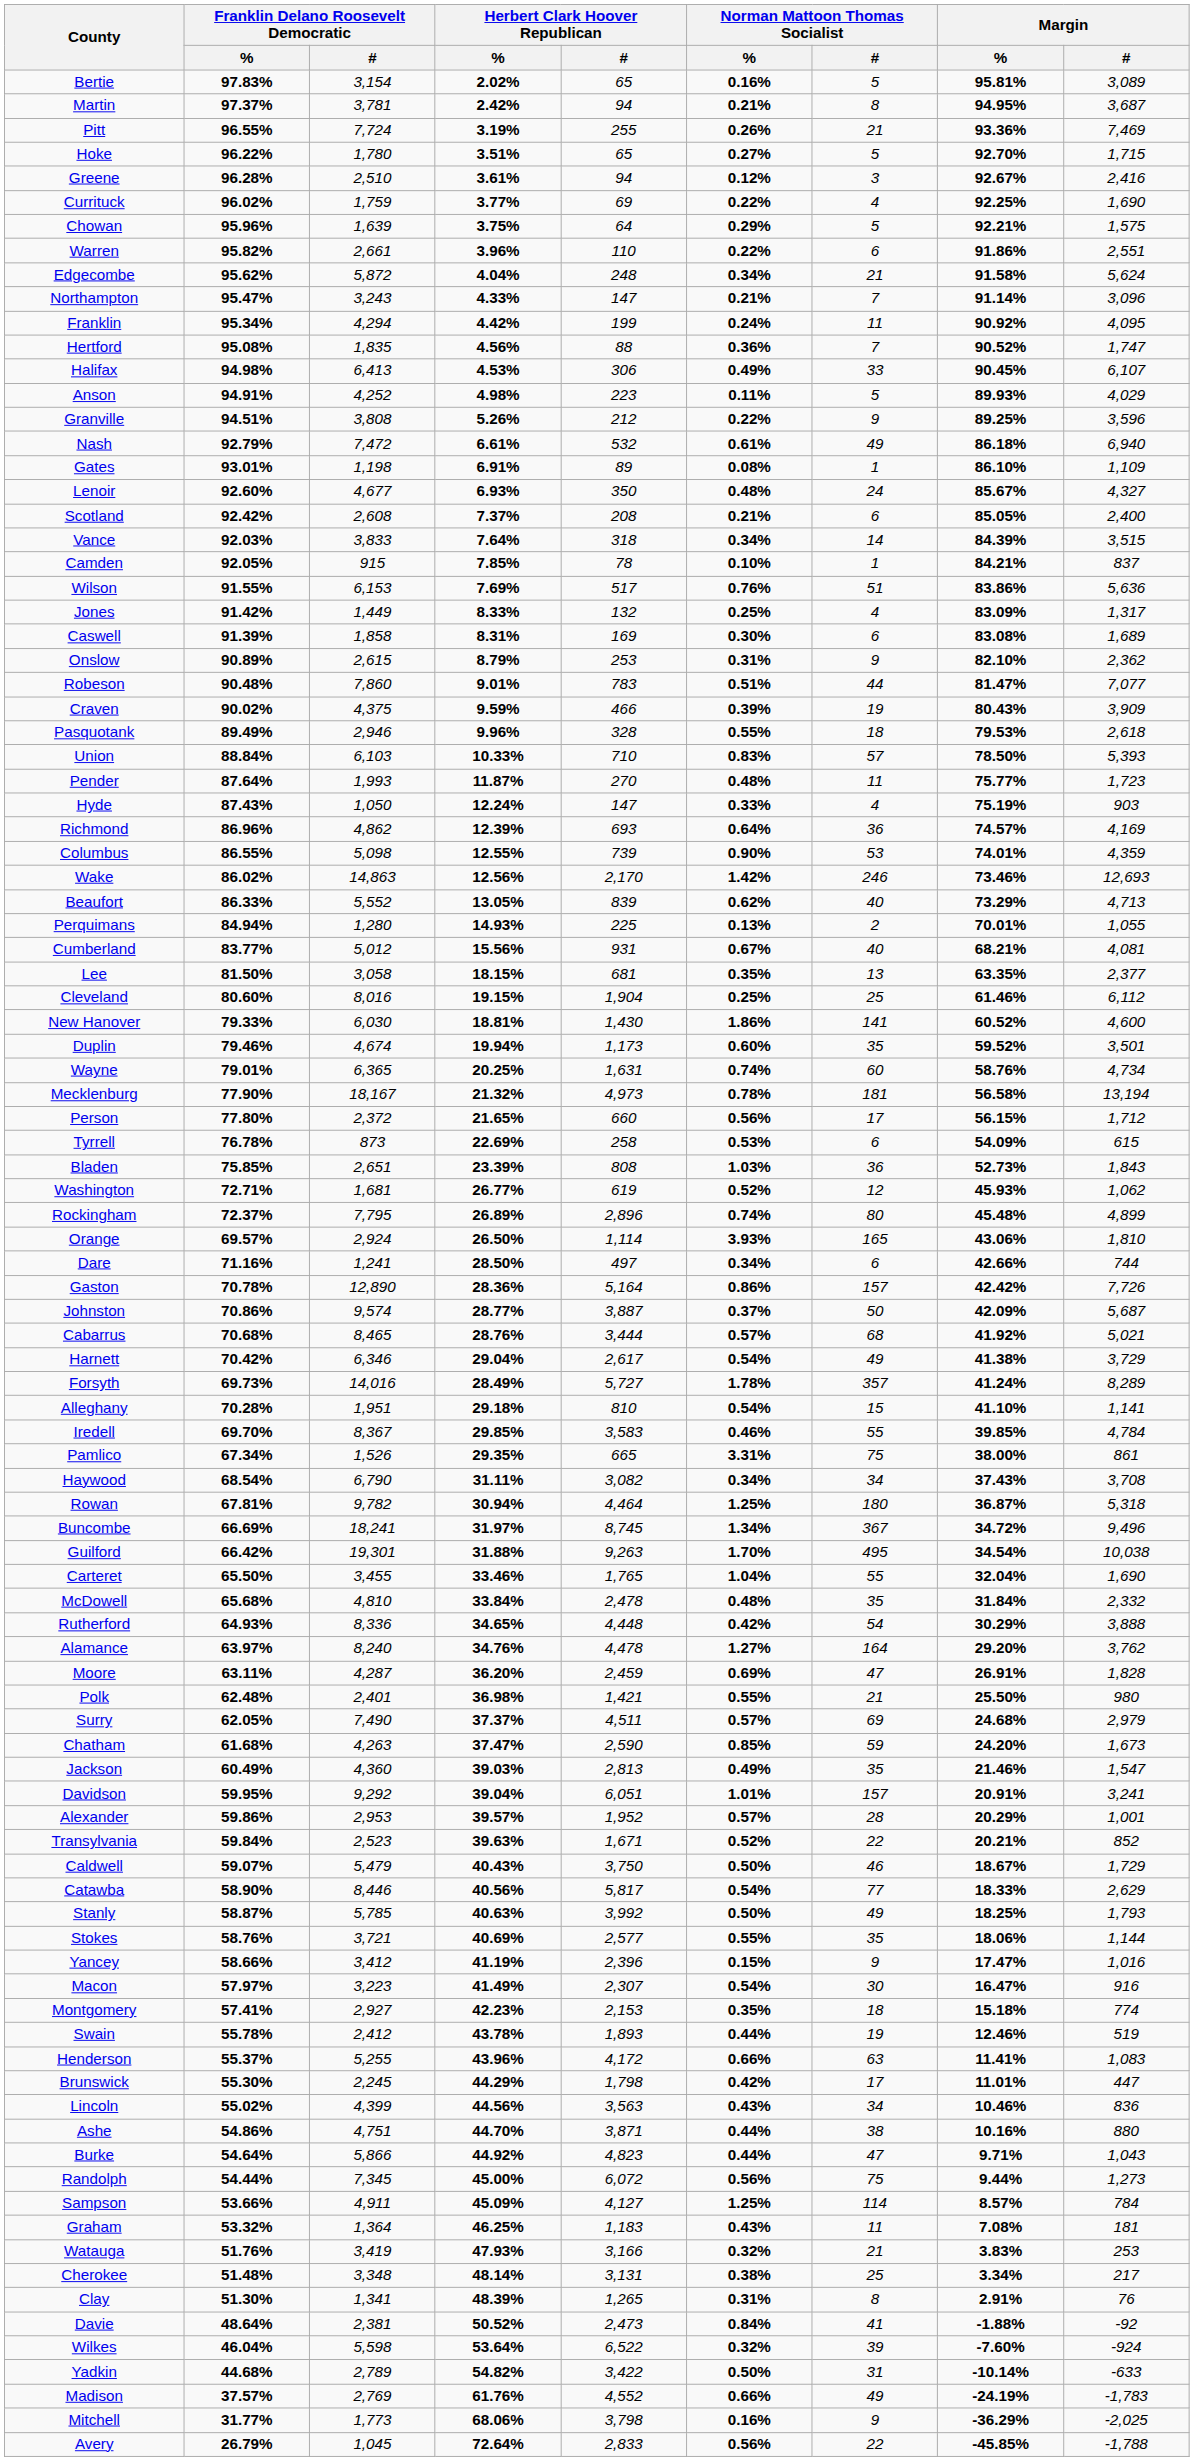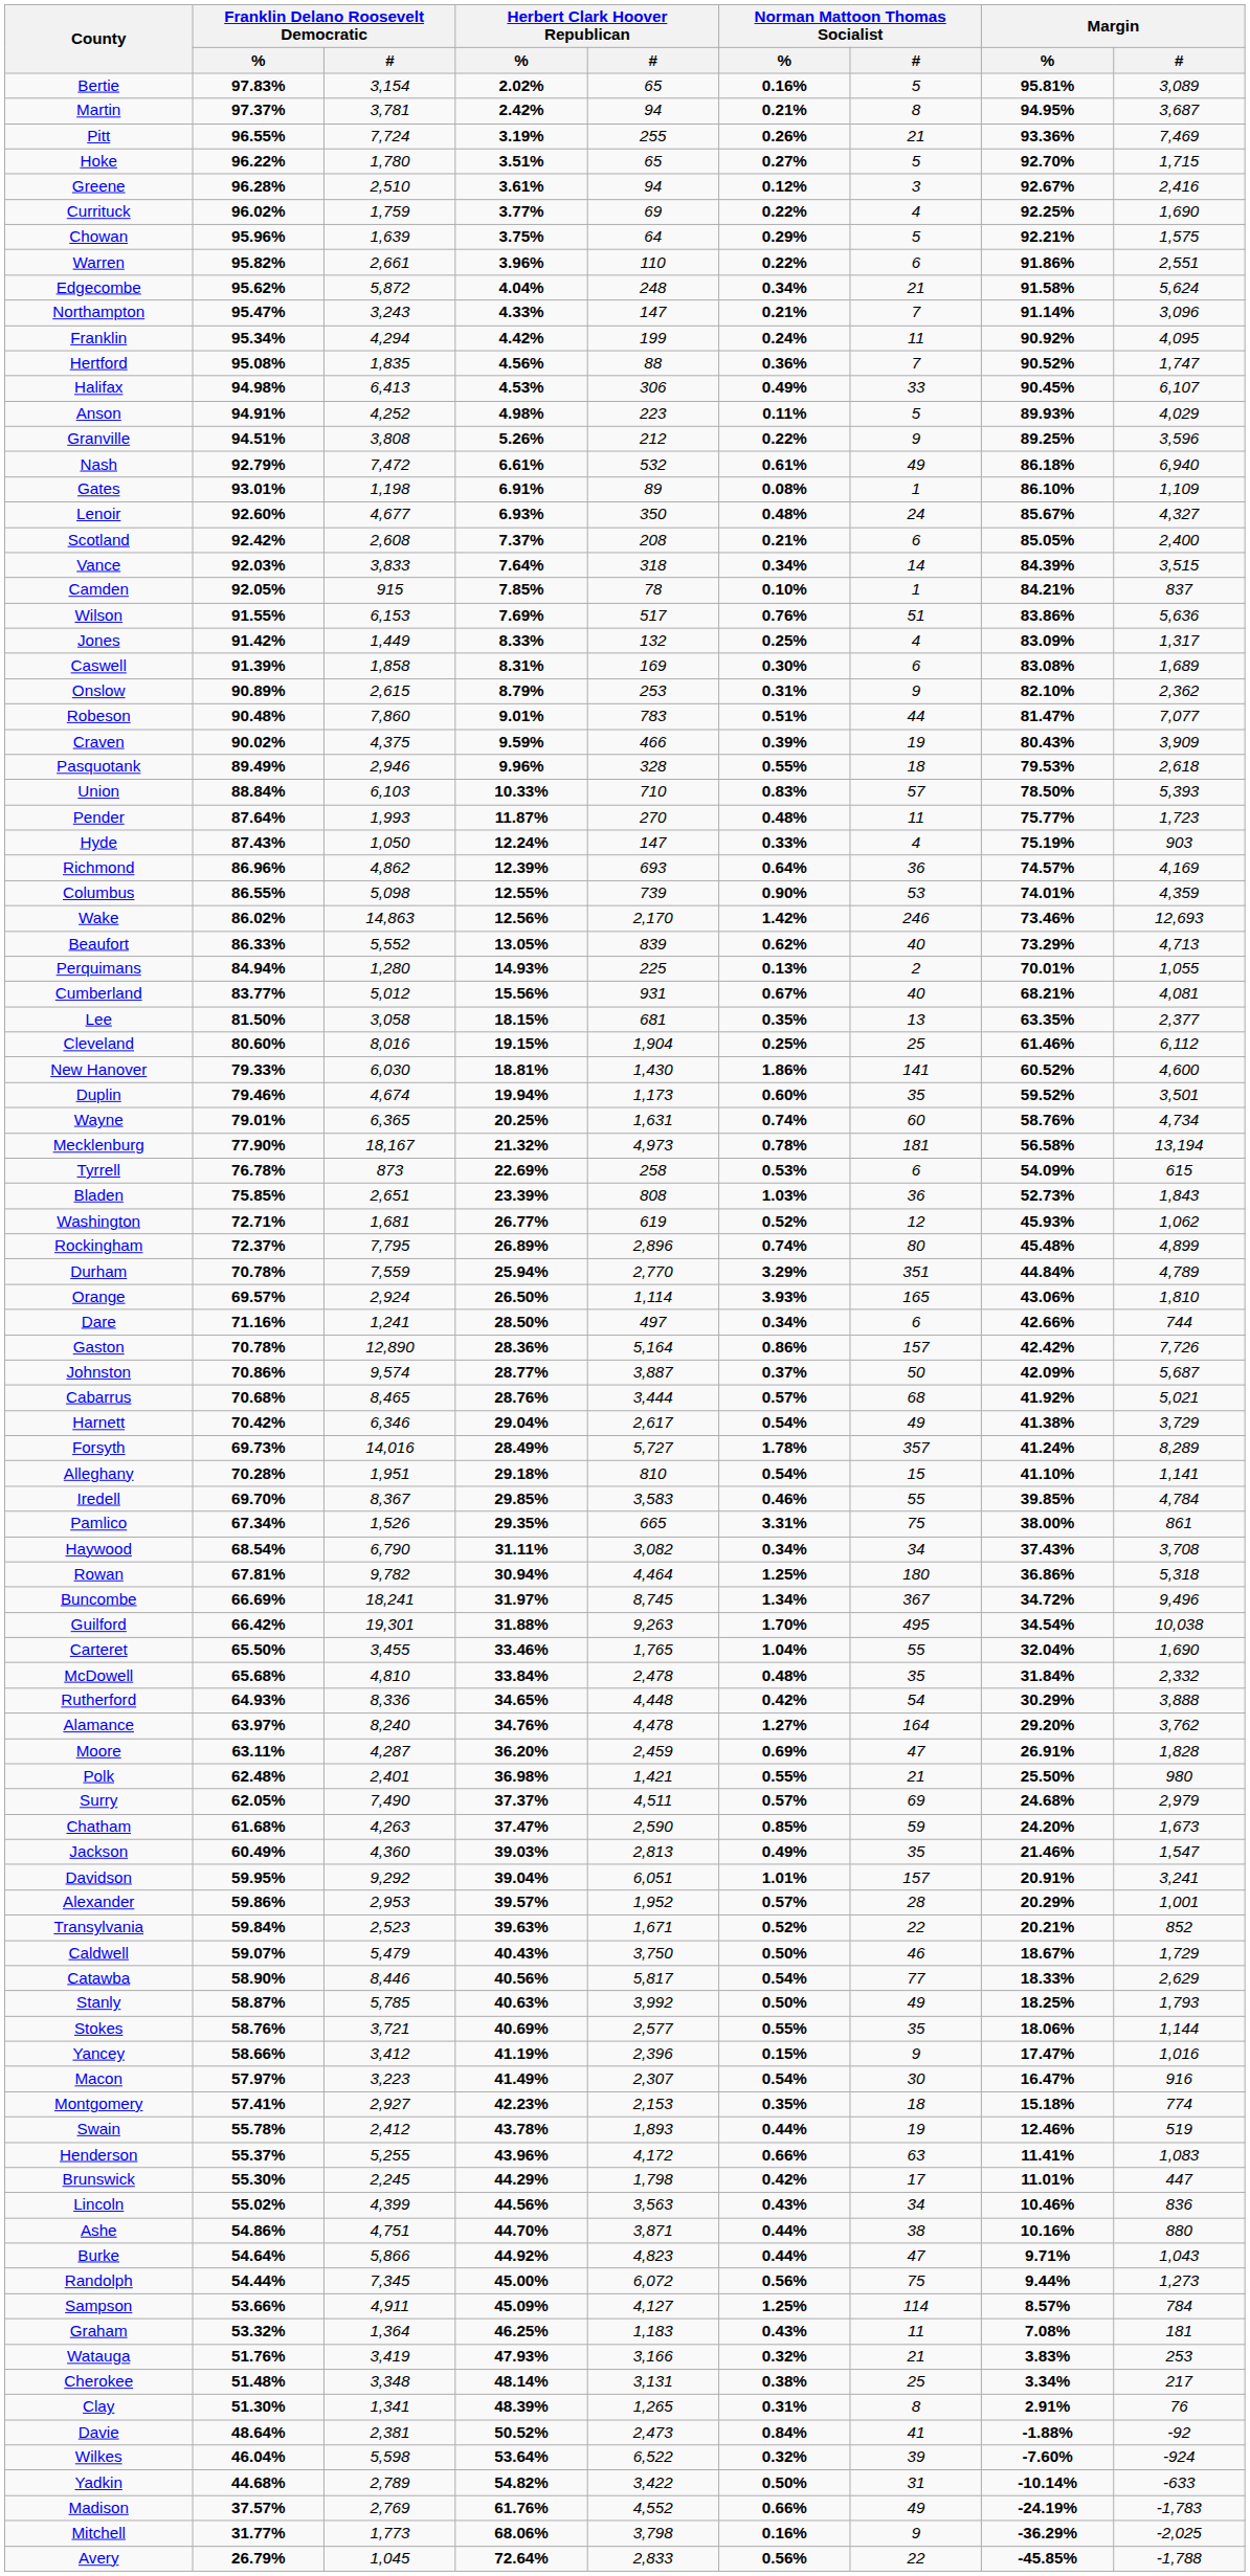- row: Person | 77.80% | 2,372 | 21.65% | 660 | 0.56% | 17 | 56.15% | 1,712
+ row: Durham | 70.78% | 7,559 | 25.94% | 2,770 | 3.29% | 351 | 44.84% | 4,789
Rowan | Margin / %: 36.87% -> 36.86%
